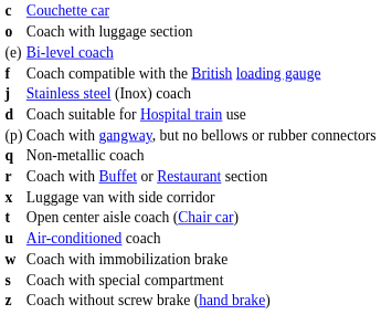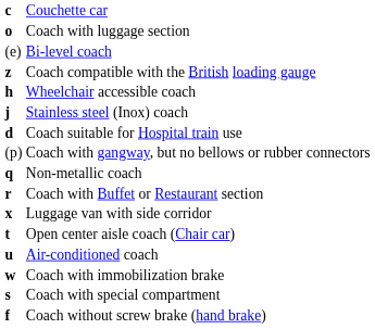Coach compatible with the British loading gauge | column 1: f -> z
+ row: h | Wheelchair accessible coach
Coach without screw brake (hand brake) | column 1: z -> f
